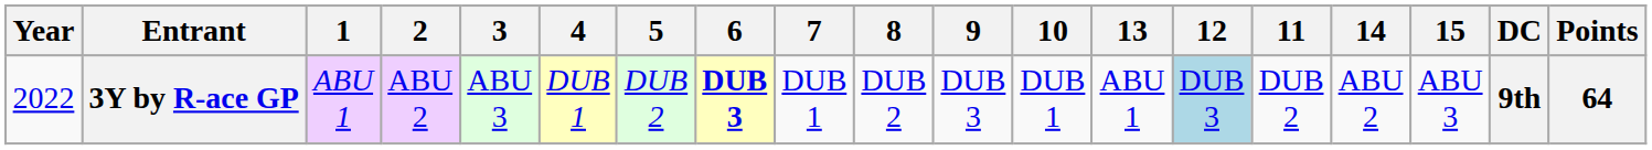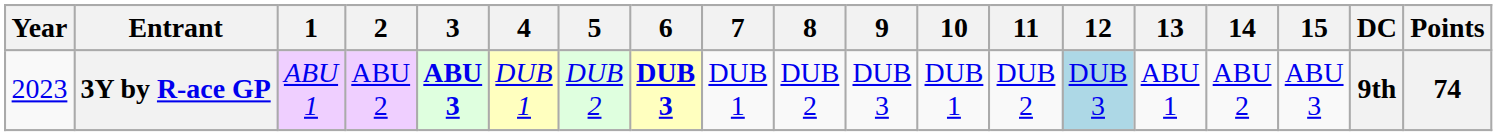columns swapped: 11 <-> 13
3Y by R-ace GP | Year: 2022 -> 2023
3Y by R-ace GP | 3: normal -> bold
3Y by R-ace GP | Points: 64 -> 74
